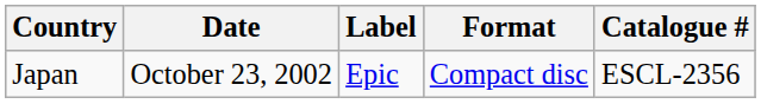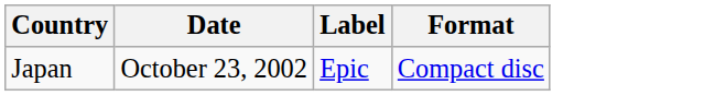- column: Catalogue # | ESCL-2356
